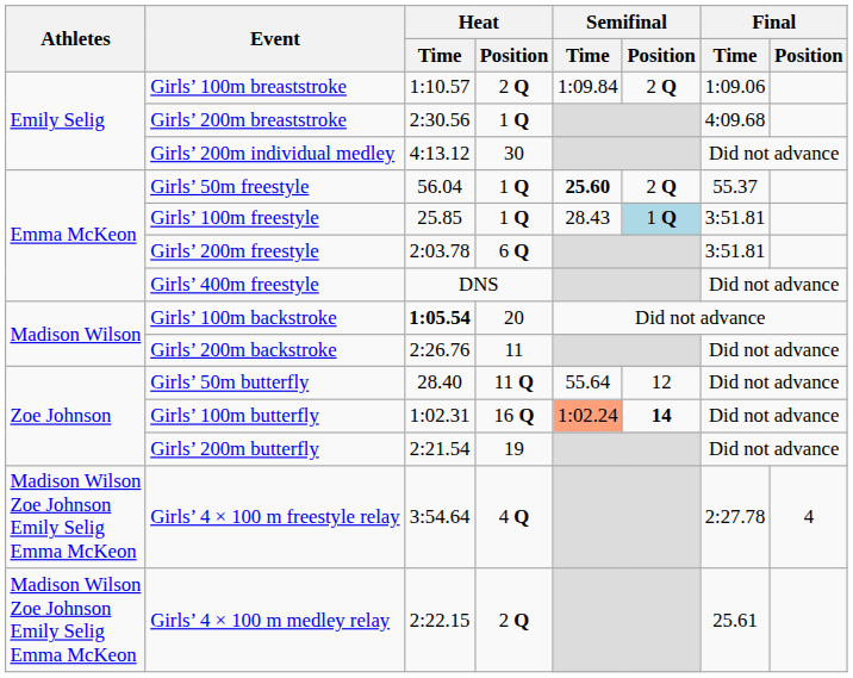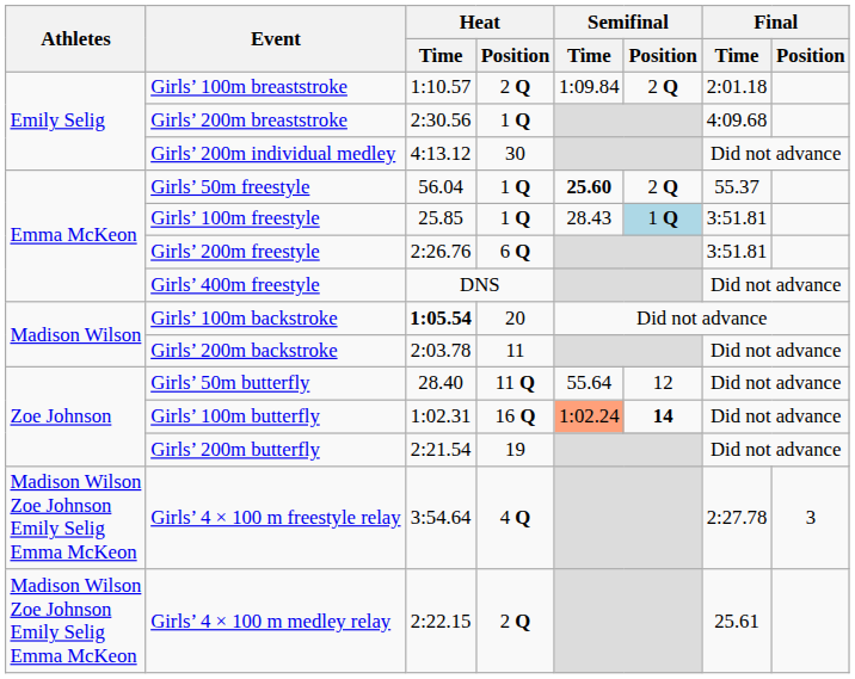Girls’ 100m breaststroke | Final / Time: 1:09.06 -> 2:01.18
Girls’ 200m freestyle | Heat / Time: 2:03.78 -> 2:26.76
Girls’ 200m backstroke | Heat / Time: 2:26.76 -> 2:03.78
Girls’ 4 × 100 m freestyle relay | Final / Position: 4 -> 3
